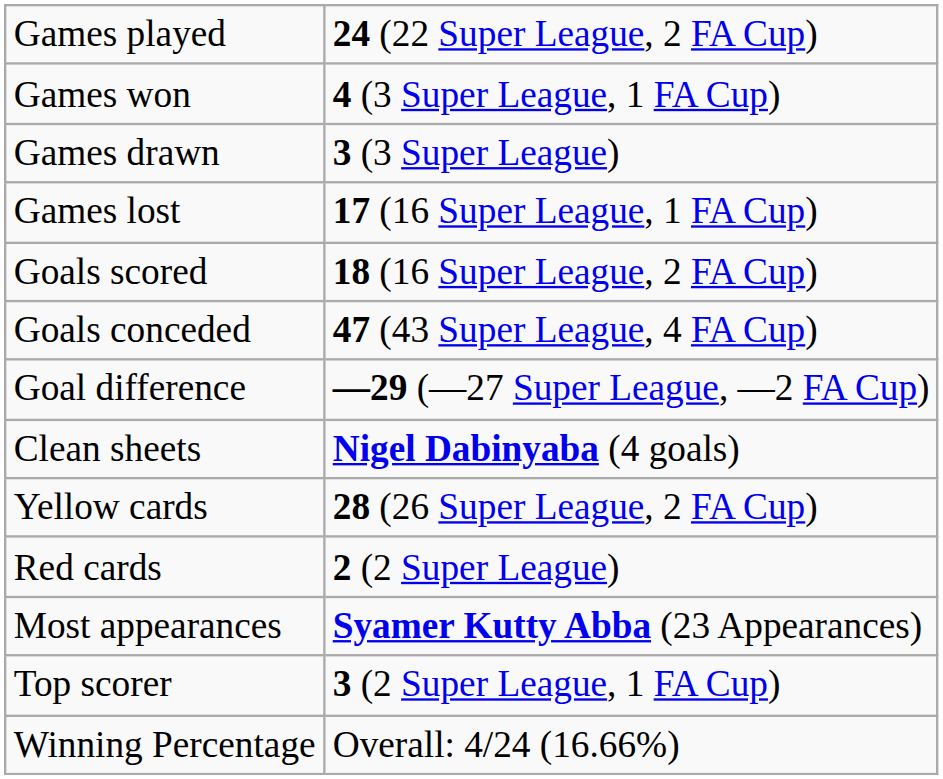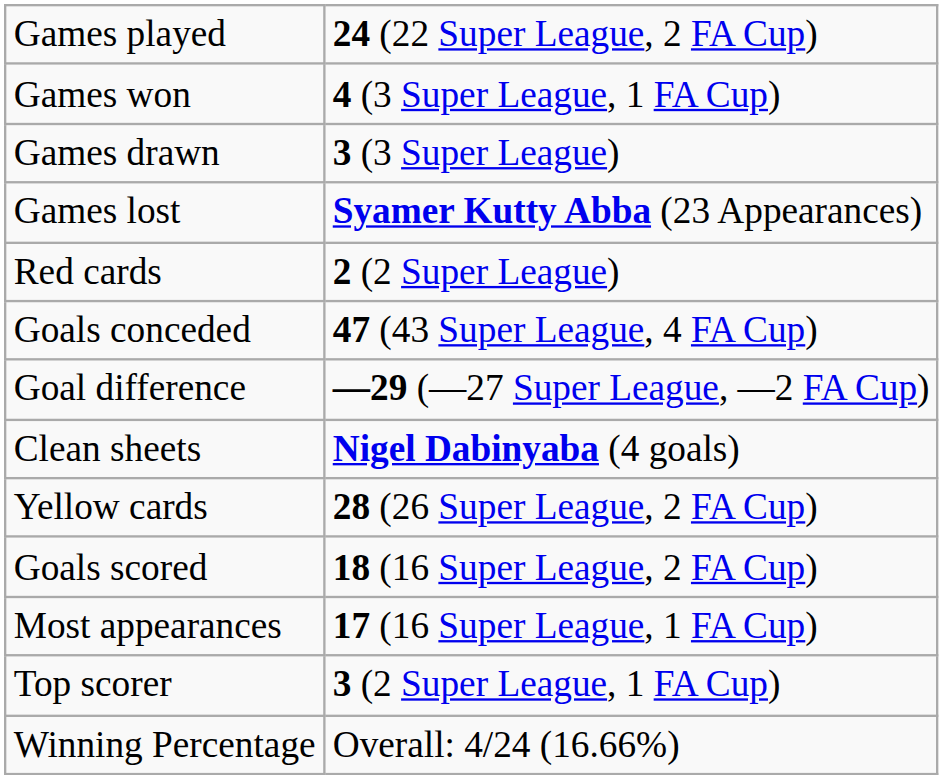Games lost | column 2: 17 (16 Super League, 1 FA Cup) -> Syamer Kutty Abba (23 Appearances)
rows swapped: Goals scored <-> Red cards
Most appearances | column 2: Syamer Kutty Abba (23 Appearances) -> 17 (16 Super League, 1 FA Cup)
